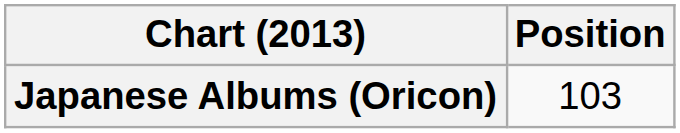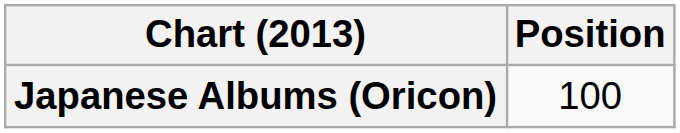Japanese Albums (Oricon) | Position: 103 -> 100
